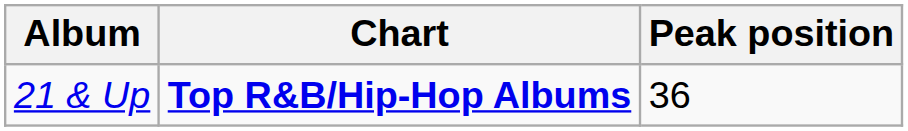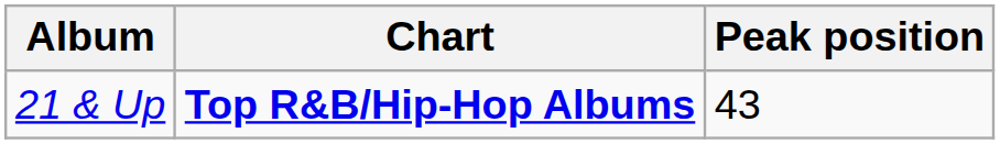21 & Up | Peak position: 36 -> 43
